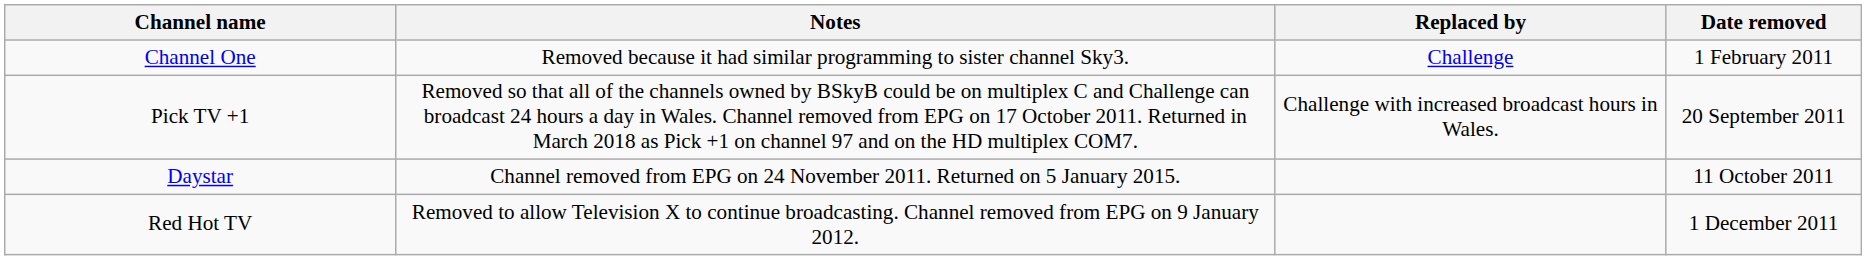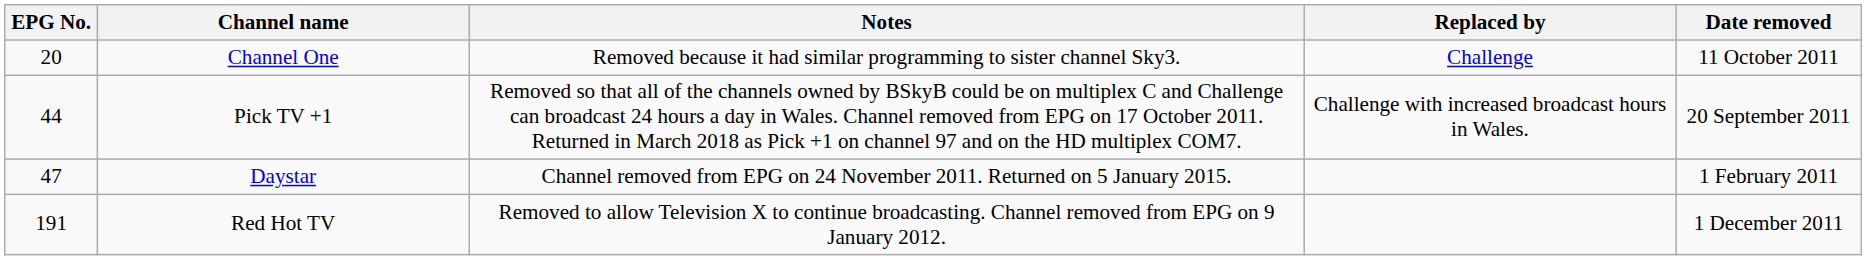+ column: EPG No. | 20 | 44 | 47 | 191
Channel One | Date removed: 1 February 2011 -> 11 October 2011
Daystar | Date removed: 11 October 2011 -> 1 February 2011
